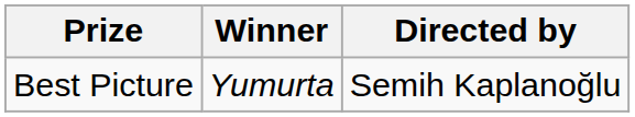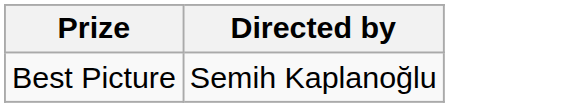- column: Winner | Yumurta
